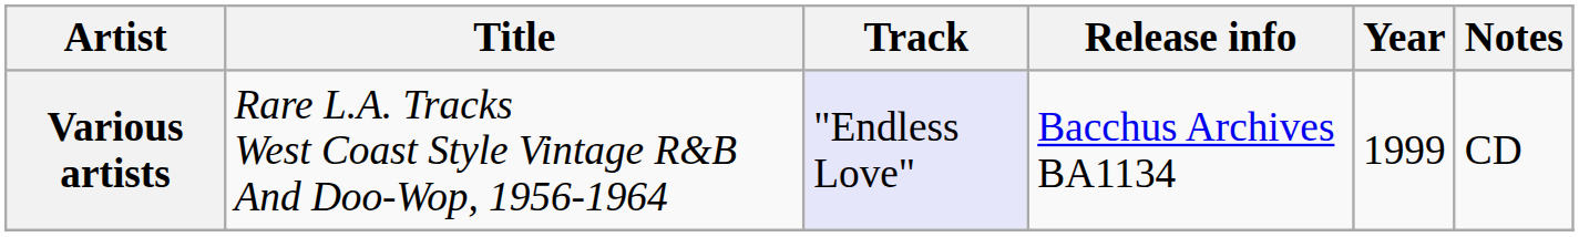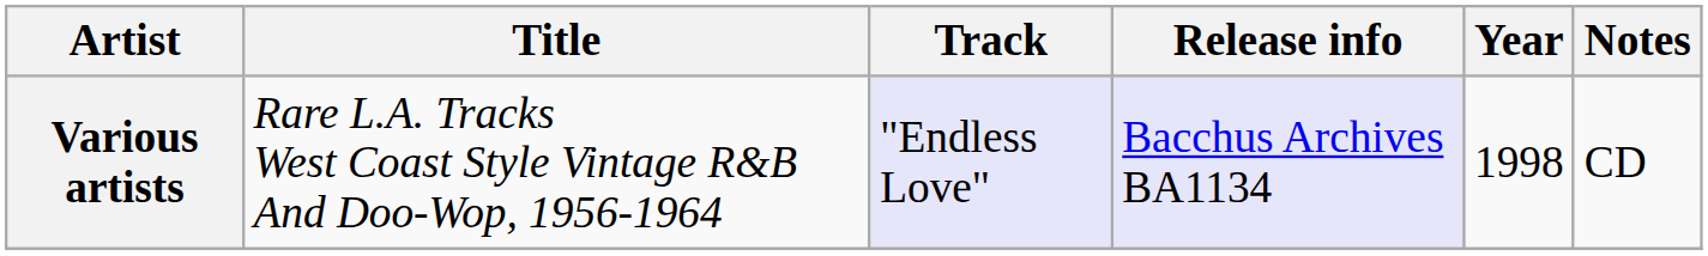Various artists | Release info: no background -> lavender background
Various artists | Year: 1999 -> 1998
